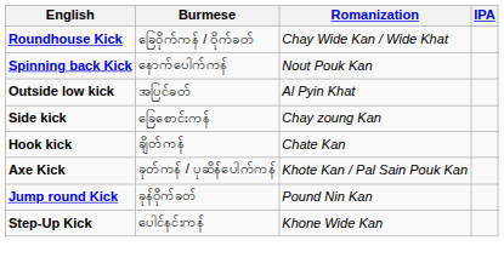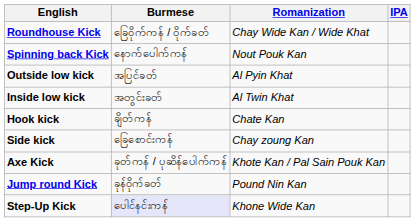+ row: Inside low kick | အတွင်းခတ် | Al Twin Khat
rows swapped: Hook kick <-> Side kick
Step-Up Kick | Burmese: no background -> lavender background
